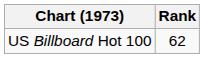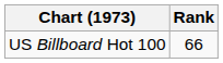US Billboard Hot 100 | Rank: 62 -> 66
